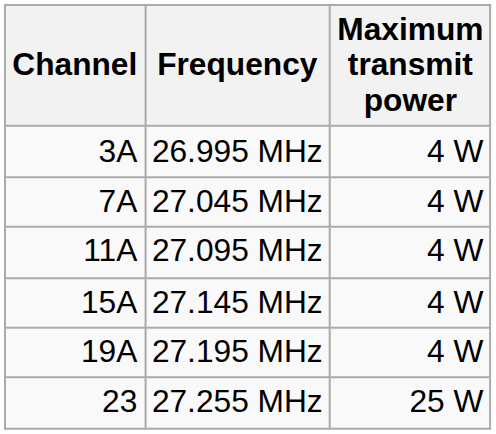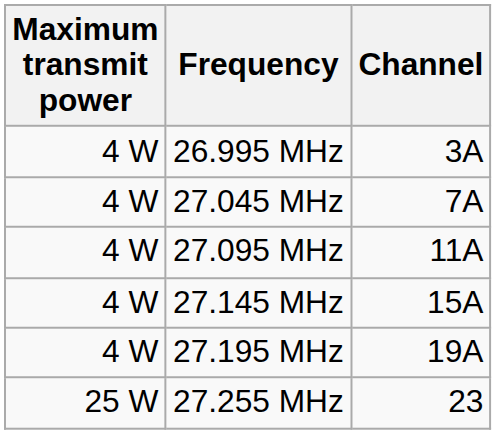columns swapped: Channel <-> Maximum transmit power
